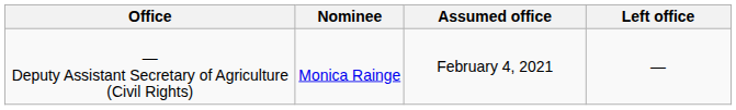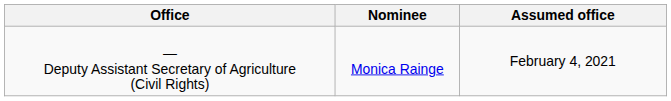- column: Left office | —
